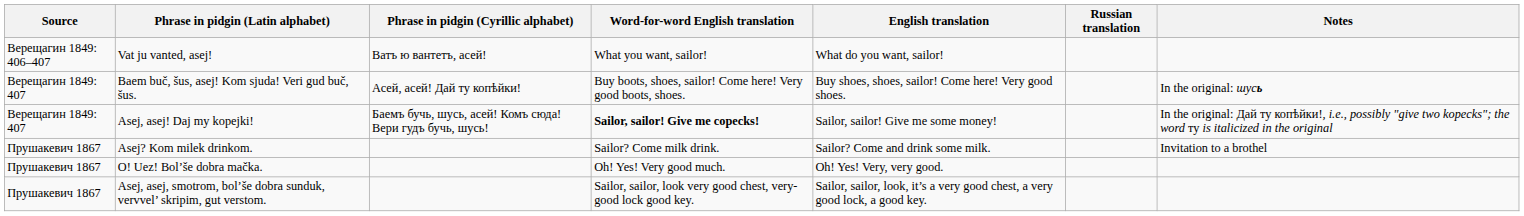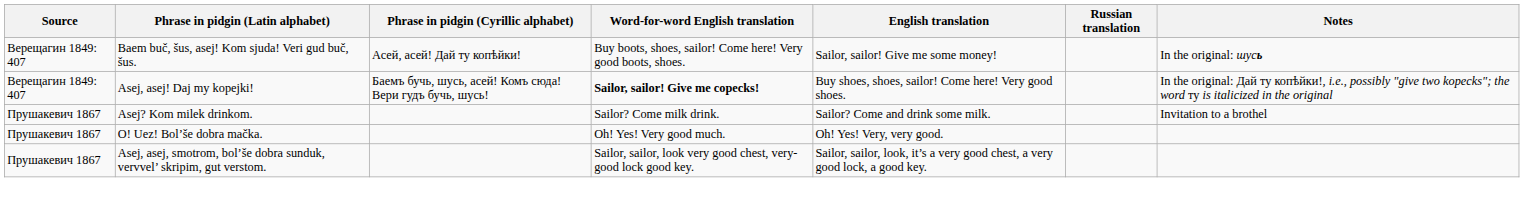- row: Верещагин 1849: 406–407 | Vat ju vanted, asej! | Ватъ ю вантетъ, асей! | What you want, sailor! | What do you want, sailor!
Baem buč, šus, asej! Kom sjuda! Veri gud buč, šus. | English translation: Buy shoes, shoes, sailor! Come here! Very good shoes. -> Sailor, sailor! Give me some money!
Asej, asej! Daj my kopejki! | English translation: Sailor, sailor! Give me some money! -> Buy shoes, shoes, sailor! Come here! Very good shoes.
